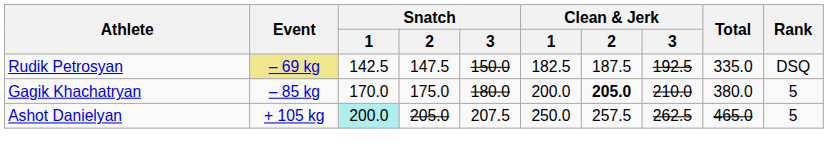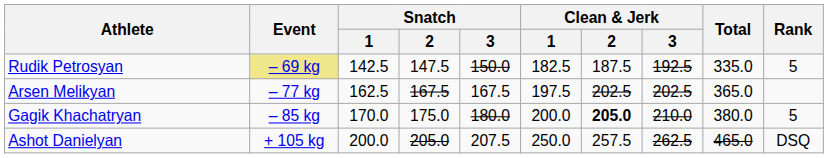Rudik Petrosyan | Rank: DSQ -> 5
+ row: Arsen Melikyan | – 77 kg | 162.5 | 167.5 | 167.5 | 197.5 | 202.5 | 202.5 | 365.0
Ashot Danielyan | Snatch / 1: paleturquoise background -> no background
Ashot Danielyan | Rank: 5 -> DSQ
